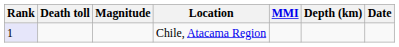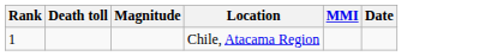- column: Depth (km)
Chile, Atacama Region | Rank: lavender background -> no background
